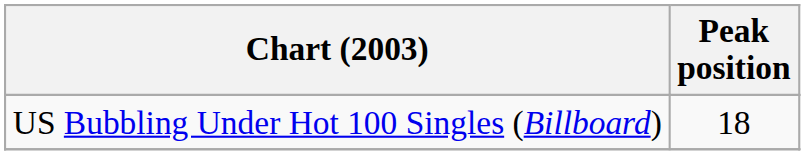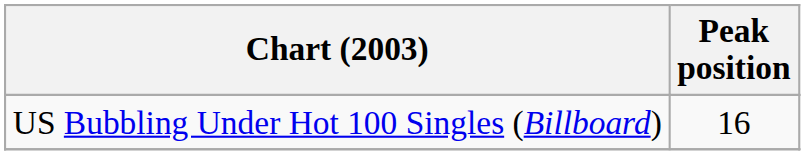US Bubbling Under Hot 100 Singles (Billboard) | Peak position: 18 -> 16
